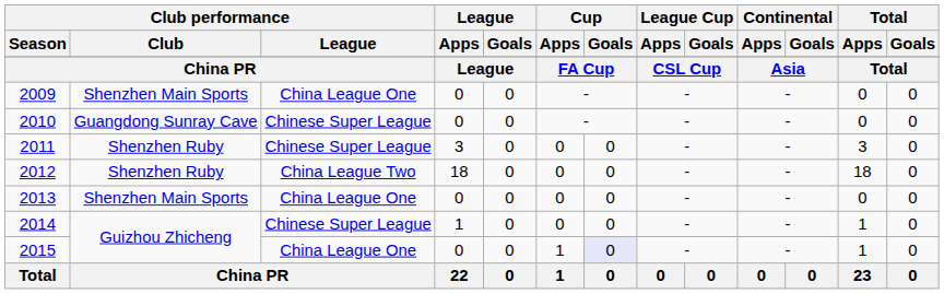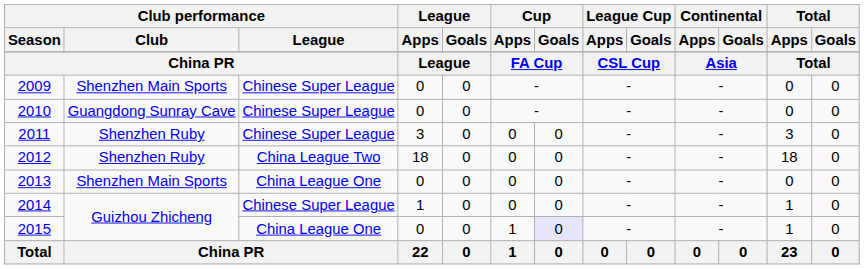2009 | Club performance / League: China League One -> Chinese Super League
